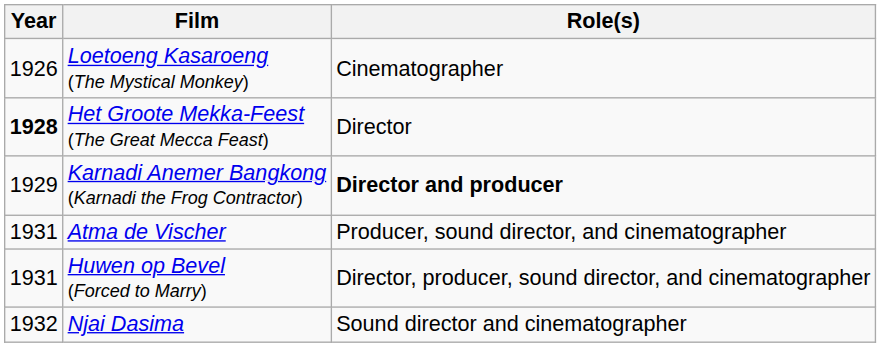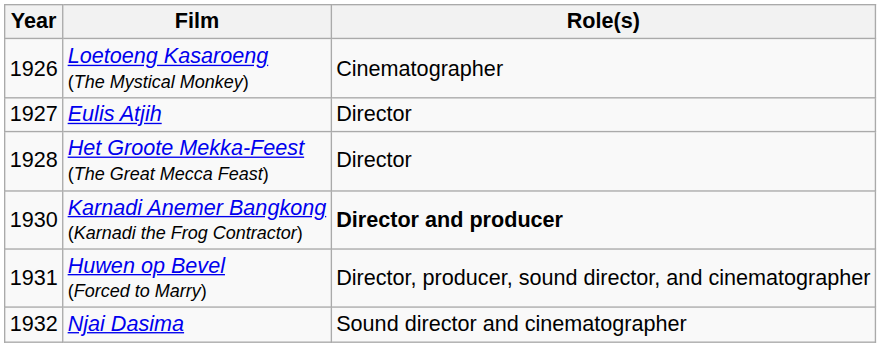+ row: 1927 | Eulis Atjih | Director
Het Groote Mekka-Feest (The Great Mecca Feast) | Year: bold -> normal
Karnadi Anemer Bangkong (Karnadi the Frog Contractor) | Year: 1929 -> 1930
- row: 1931 | Atma de Vischer | Producer, sound director, and cinematographer
